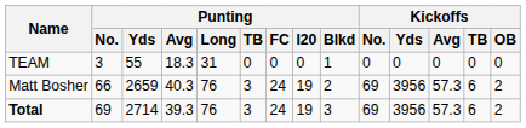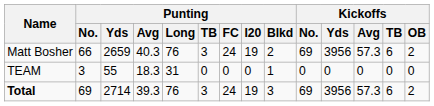rows swapped: Matt Bosher <-> TEAM
